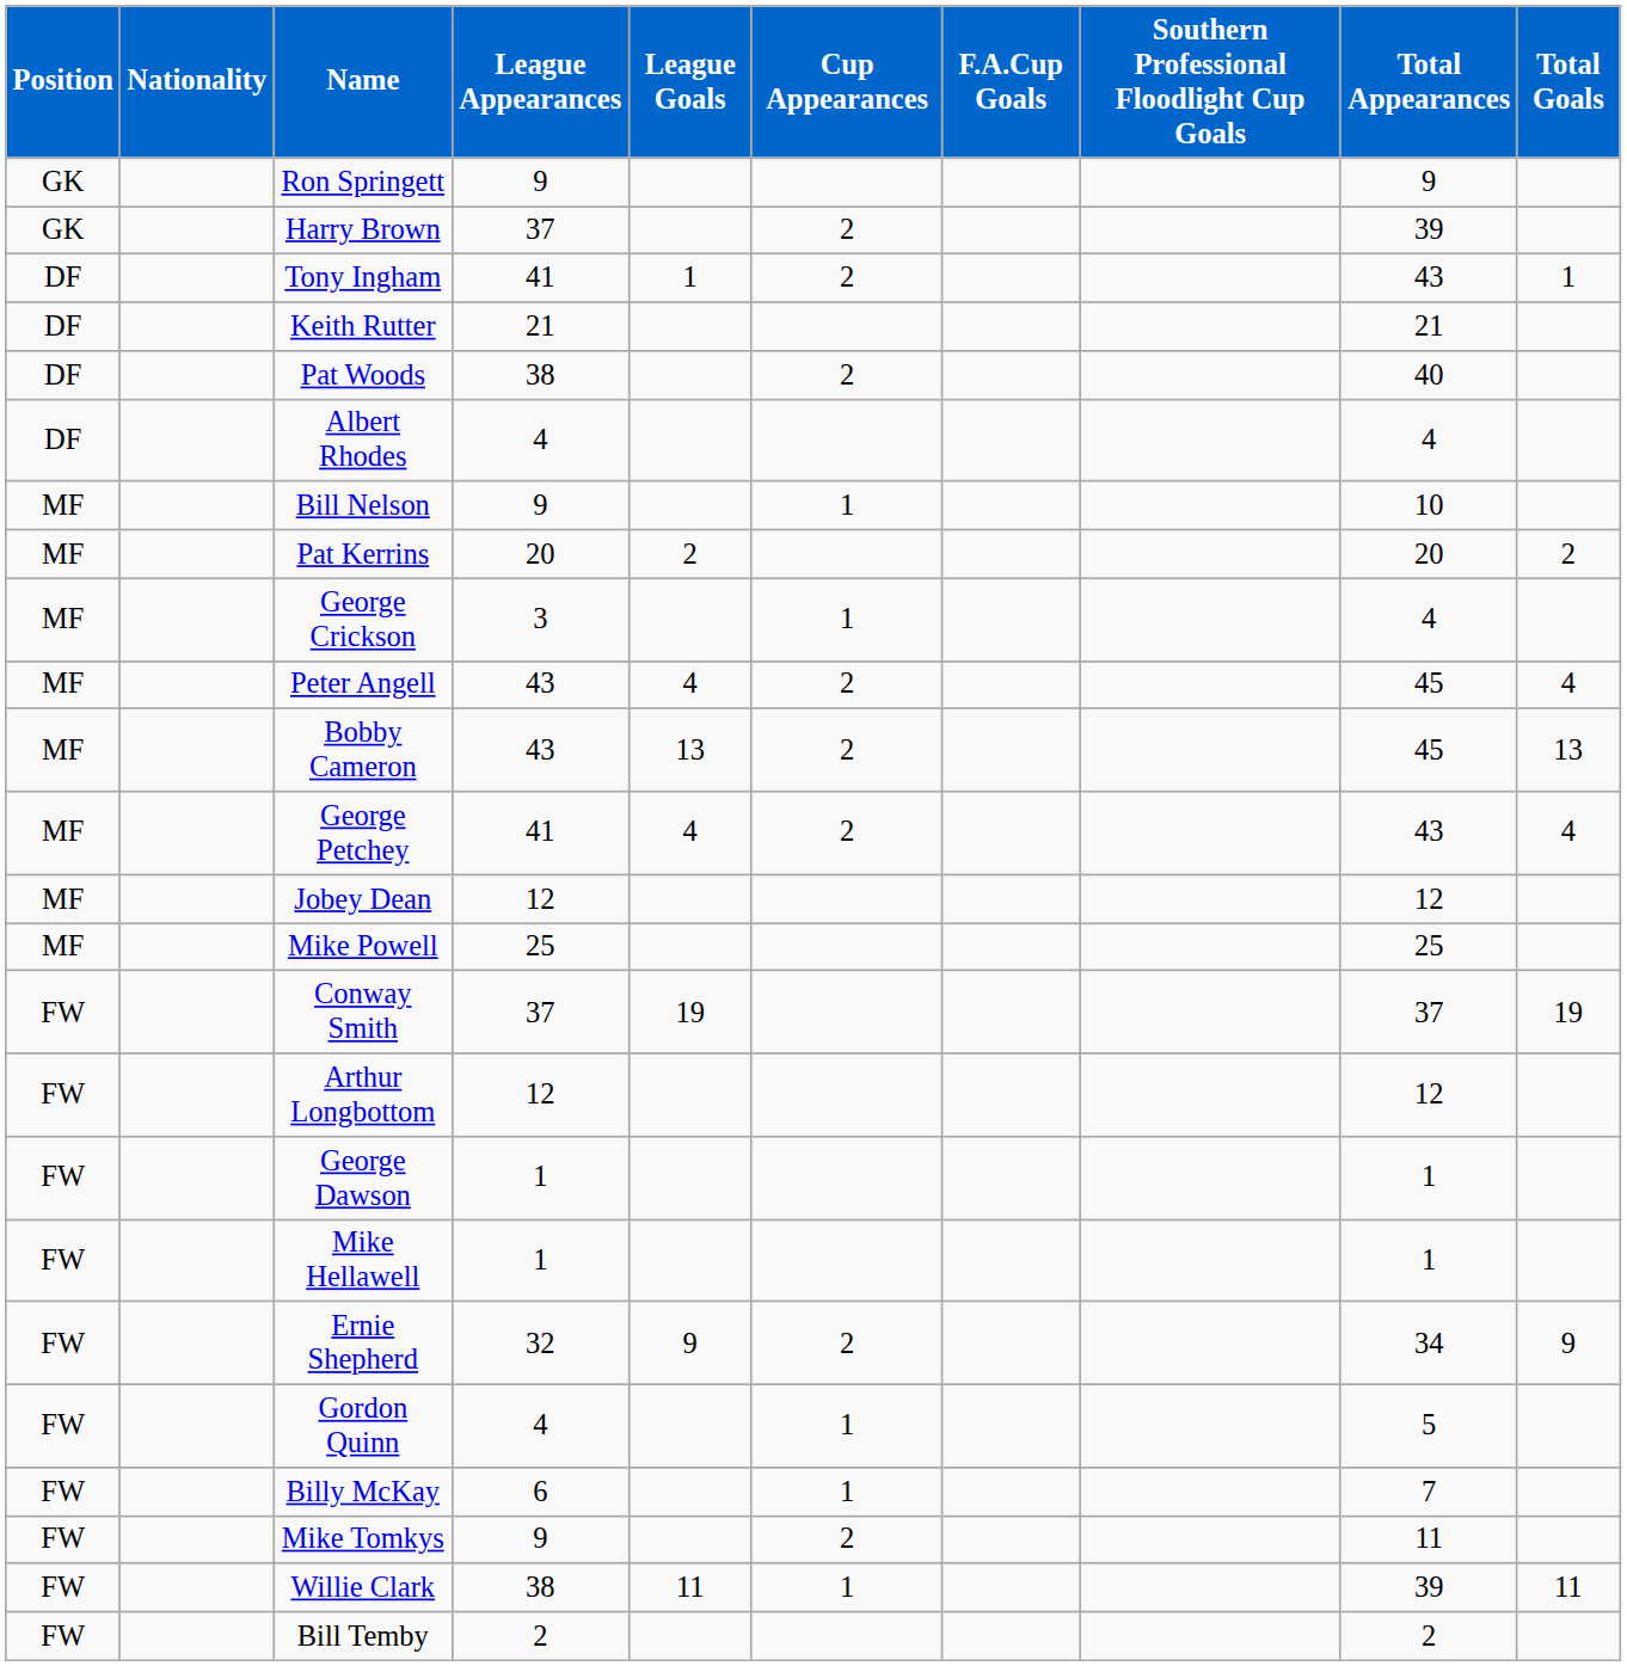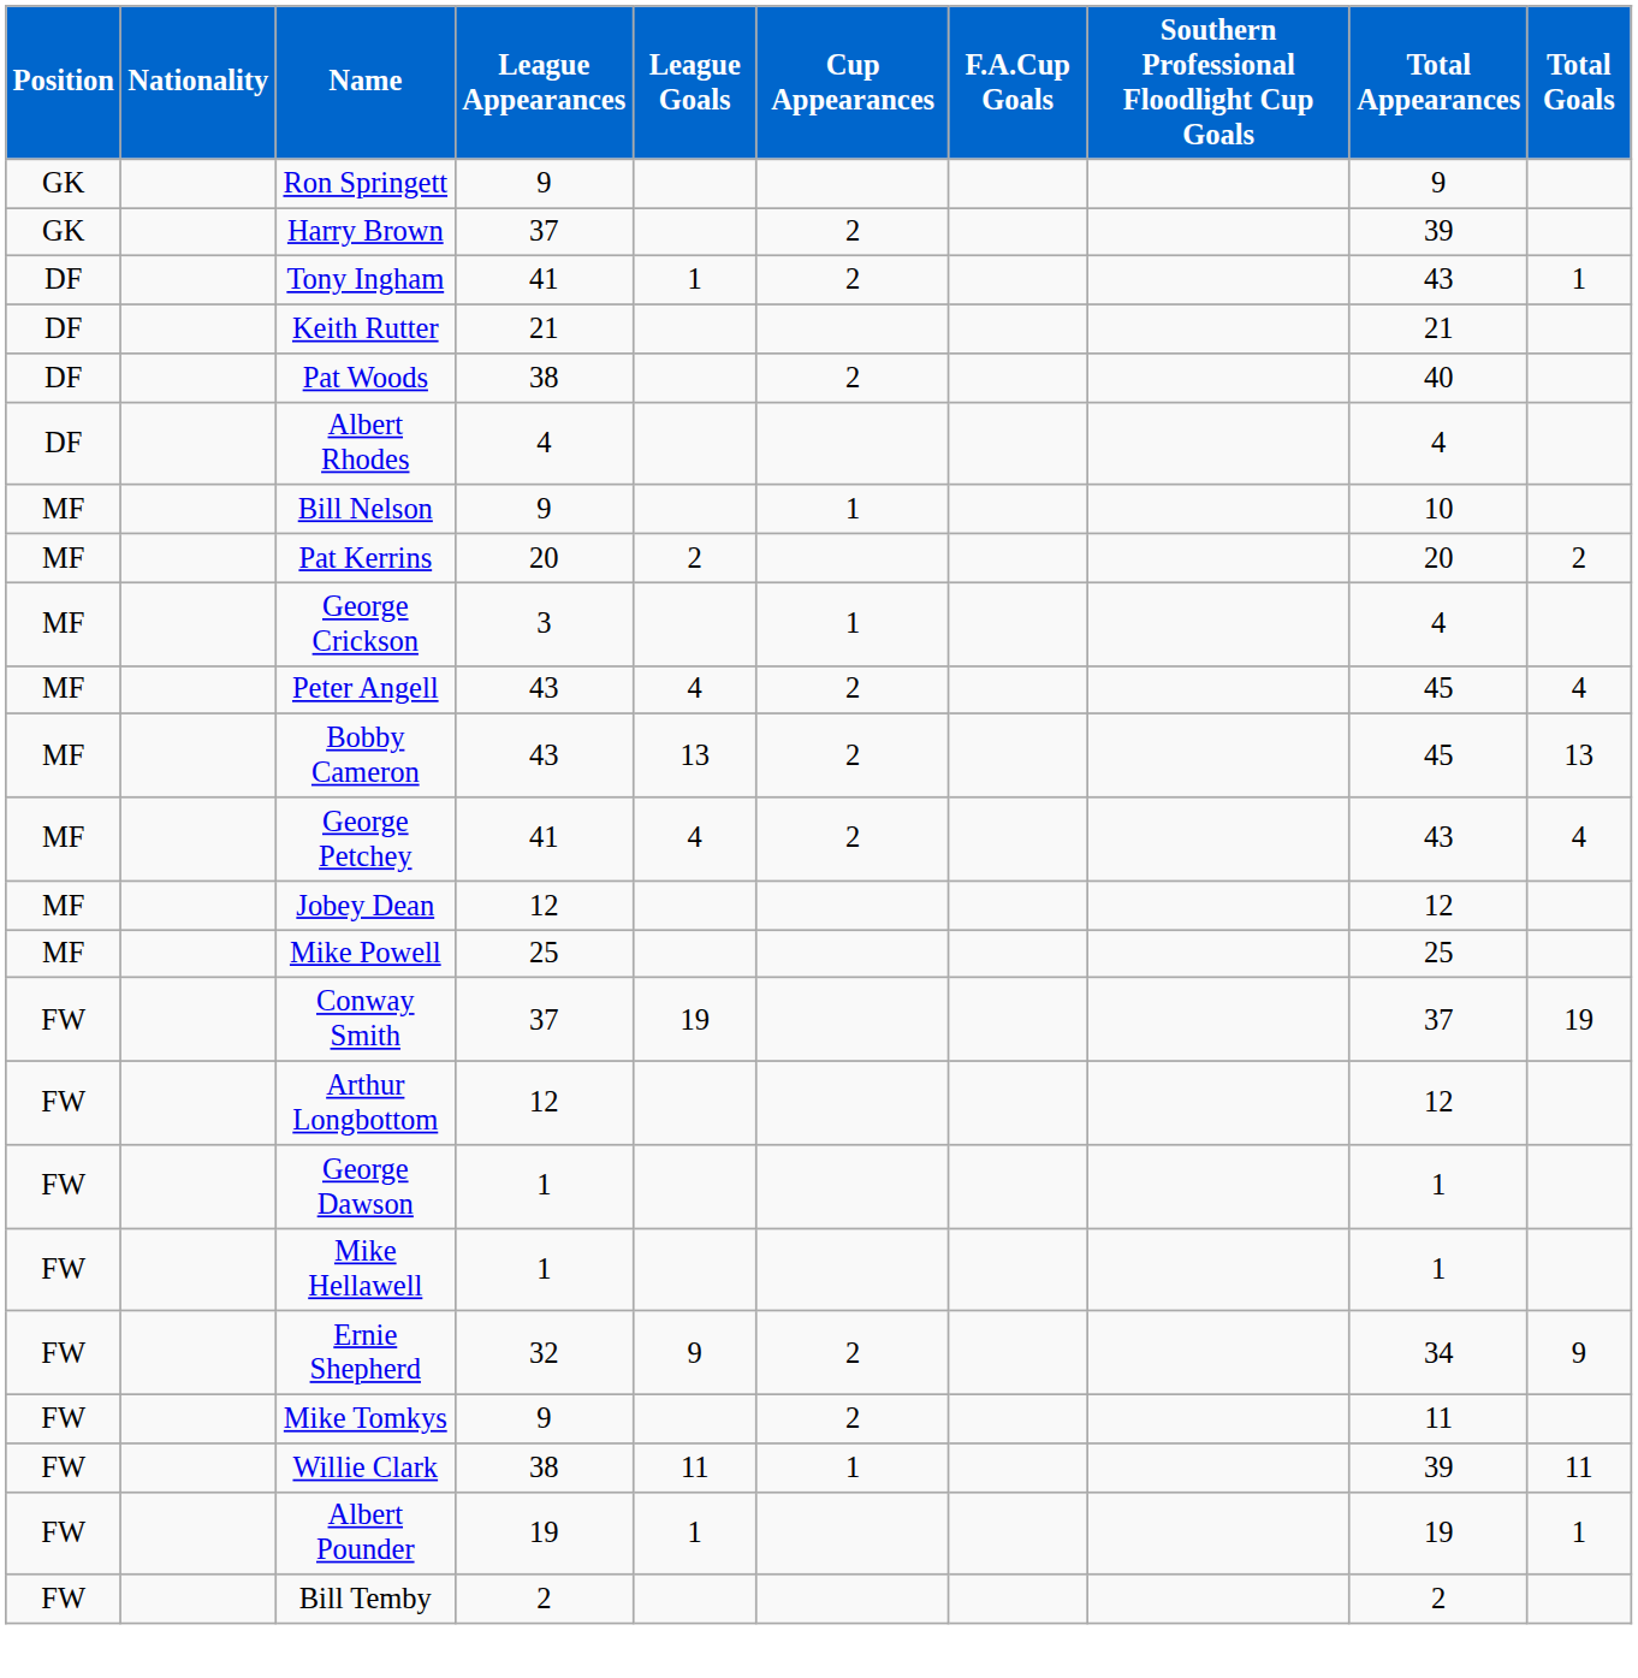- row: FW | Gordon Quinn | 4 | 1 | 5
- row: FW | Billy McKay | 6 | 1 | 7
+ row: FW | Albert Pounder | 19 | 1 | 19 | 1
